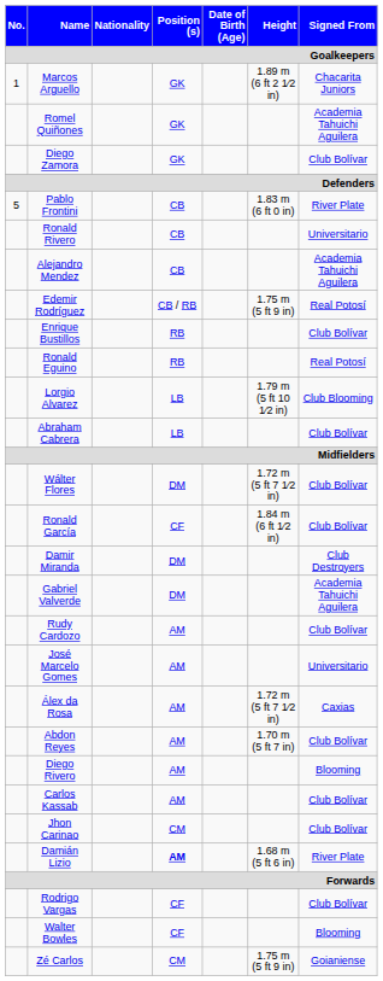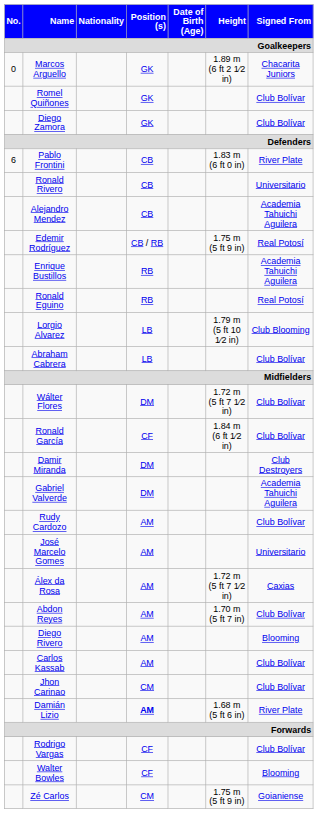Marcos Arguello | No.: 1 -> 0
Romel Quiñones | Signed From: Academia Tahuichi Aguilera -> Club Bolívar
Pablo Frontini | No.: 5 -> 6
Enrique Bustillos | Signed From: Club Bolívar -> Academia Tahuichi Aguilera
